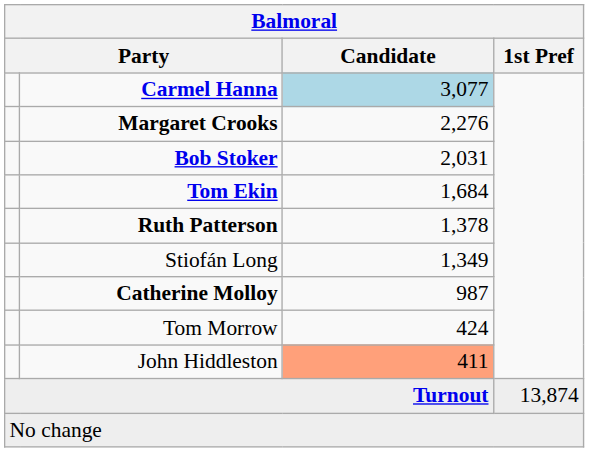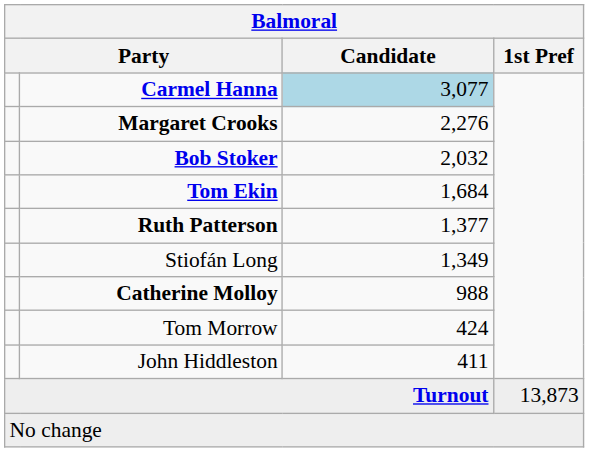Bob Stoker | Candidate: 2,031 -> 2,032
Ruth Patterson | Candidate: 1,378 -> 1,377
Catherine Molloy | Candidate: 987 -> 988
John Hiddleston | Candidate: lightsalmon background -> no background
Turnout | 1st Pref: 13,874 -> 13,873
